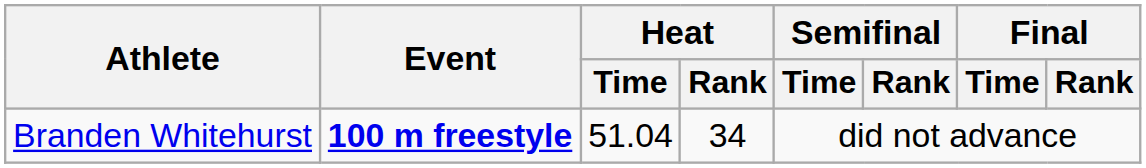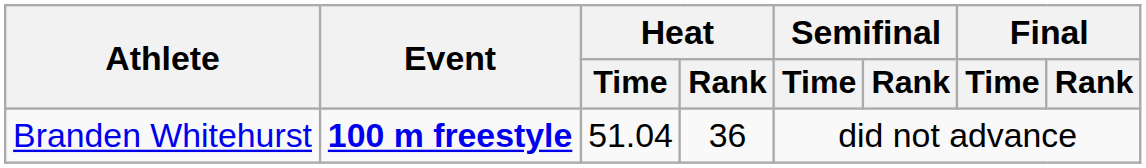Branden Whitehurst | Heat / Rank: 34 -> 36
